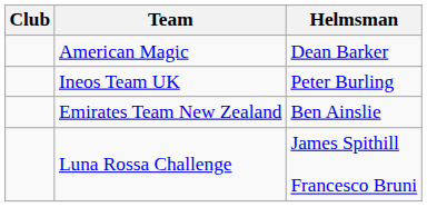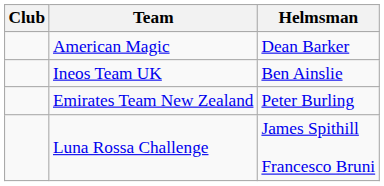Ineos Team UK | Helmsman: Peter Burling -> Ben Ainslie
Emirates Team New Zealand | Helmsman: Ben Ainslie -> Peter Burling
